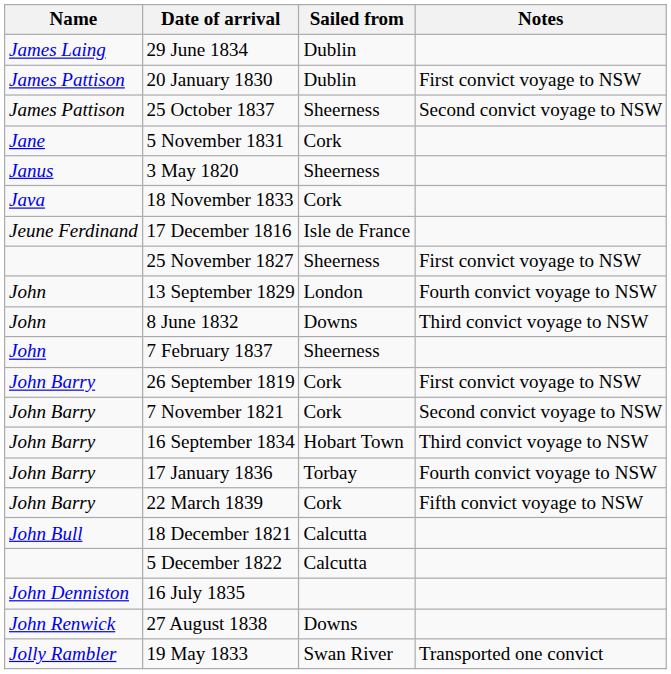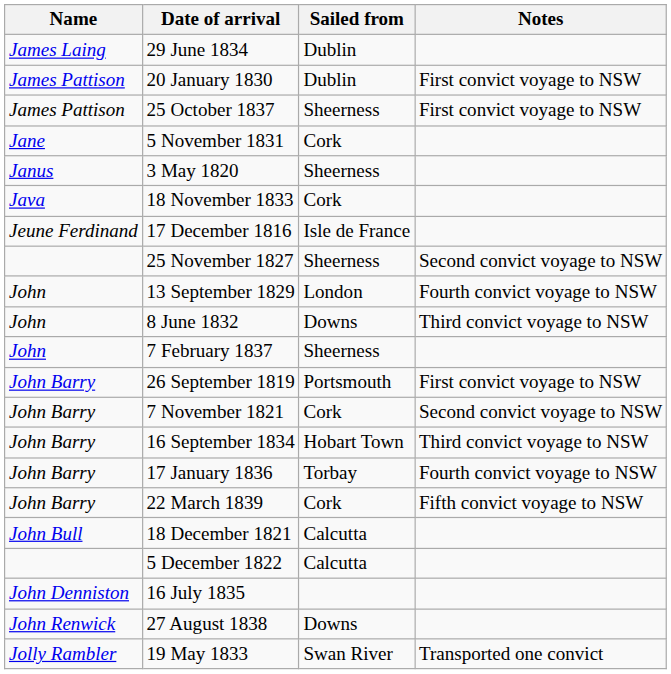25 October 1837 | Notes: Second convict voyage to NSW -> First convict voyage to NSW
25 November 1827 | Notes: First convict voyage to NSW -> Second convict voyage to NSW
26 September 1819 | Sailed from: Cork -> Portsmouth
